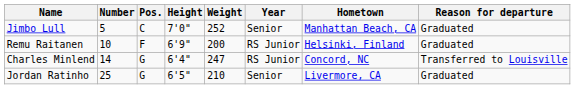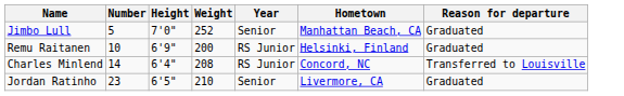- column: Pos. | C | F | G | G
Charles Minlend | Weight: 247 -> 208
Jordan Ratinho | Number: 25 -> 23
